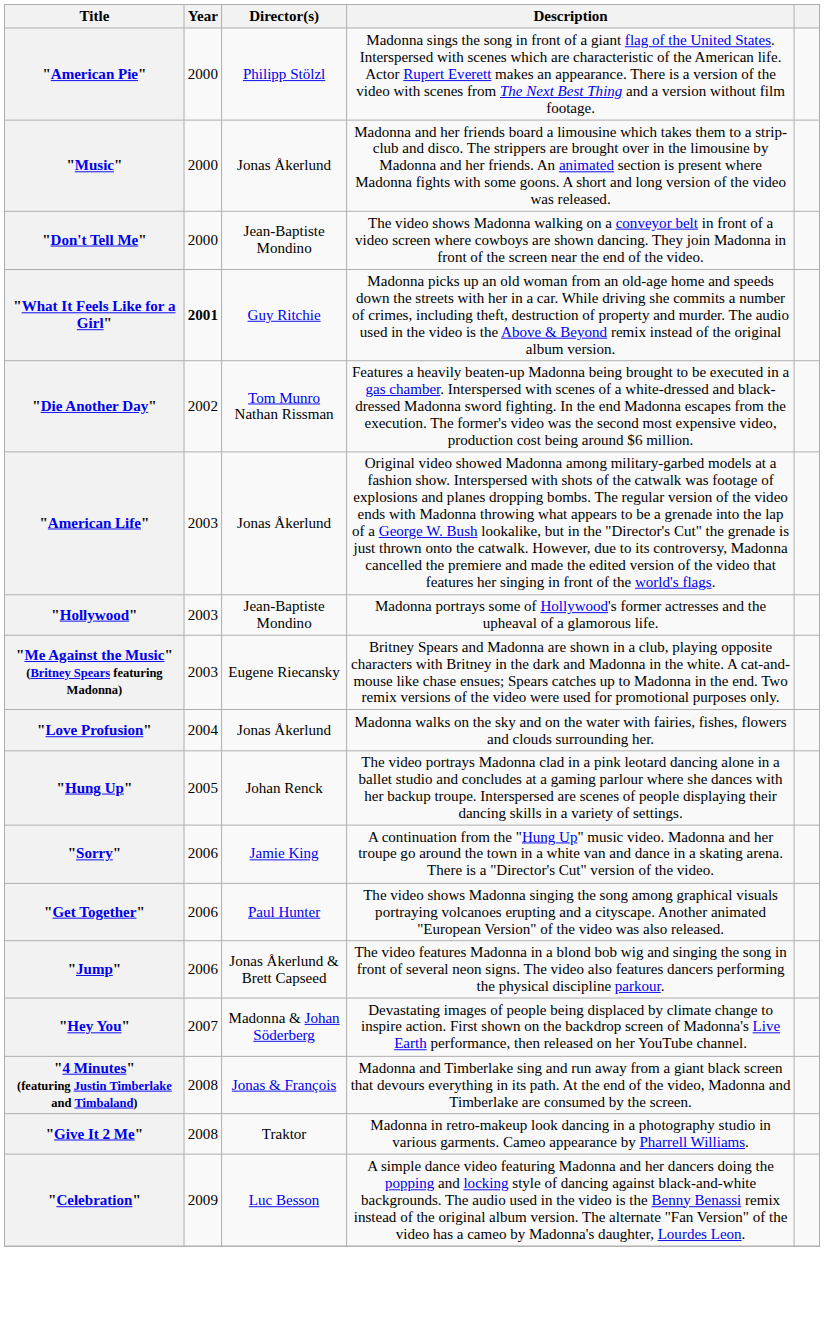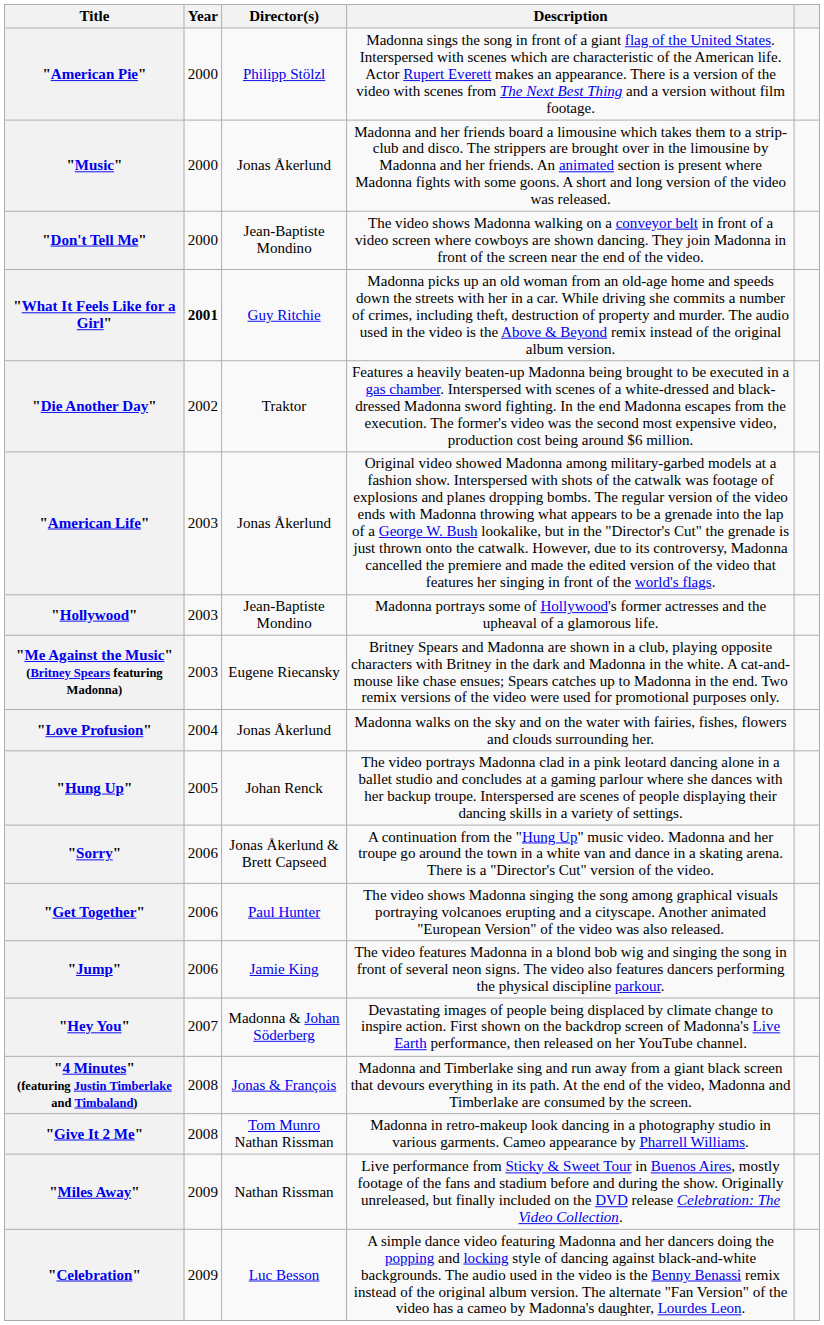"Die Another Day" | Director(s): Tom Munro Nathan Rissman -> Traktor
"Sorry" | Director(s): Jamie King -> Jonas Åkerlund & Brett Capseed
"Jump" | Director(s): Jonas Åkerlund & Brett Capseed -> Jamie King
"Give It 2 Me" | Director(s): Traktor -> Tom Munro Nathan Rissman
+ row: "Miles Away" | 2009 | Nathan Rissman | Live performance from Sticky & Sweet Tour in Buenos Aires, mostly footage of the fans and stadium before and during the show. Originally unreleased, but finally included on the DVD release Celebration: The Video Collection.
